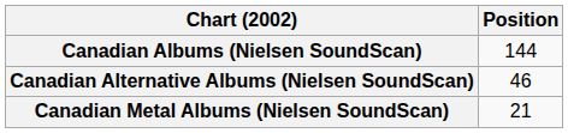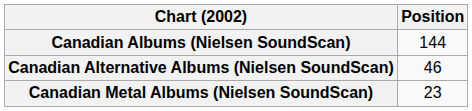Canadian Metal Albums (Nielsen SoundScan) | Position: 21 -> 23
